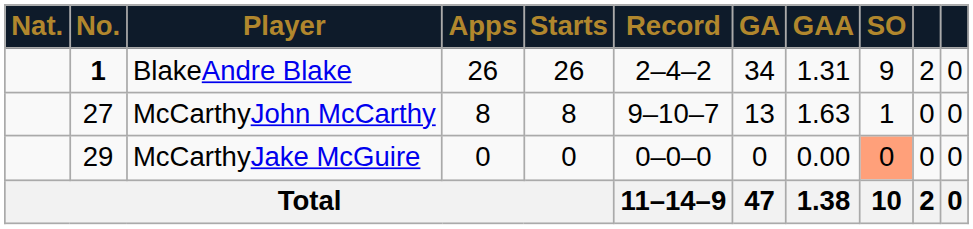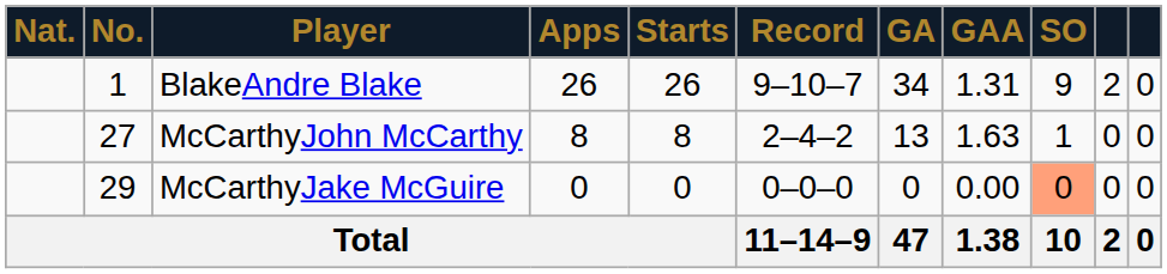BlakeAndre Blake | No.: bold -> normal
BlakeAndre Blake | Record: 2–4–2 -> 9–10–7
McCarthyJohn McCarthy | Record: 9–10–7 -> 2–4–2
